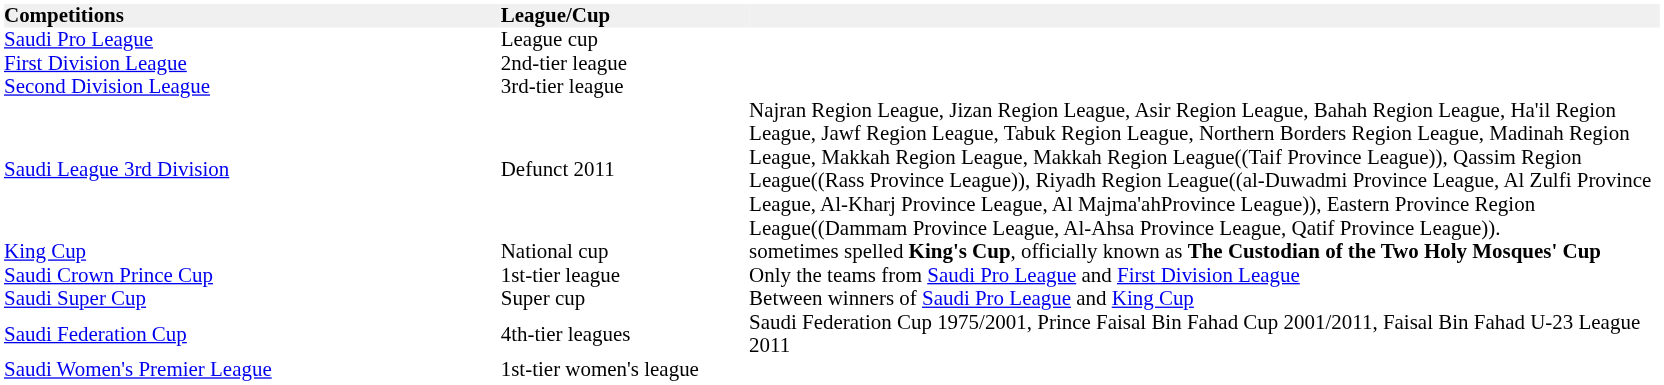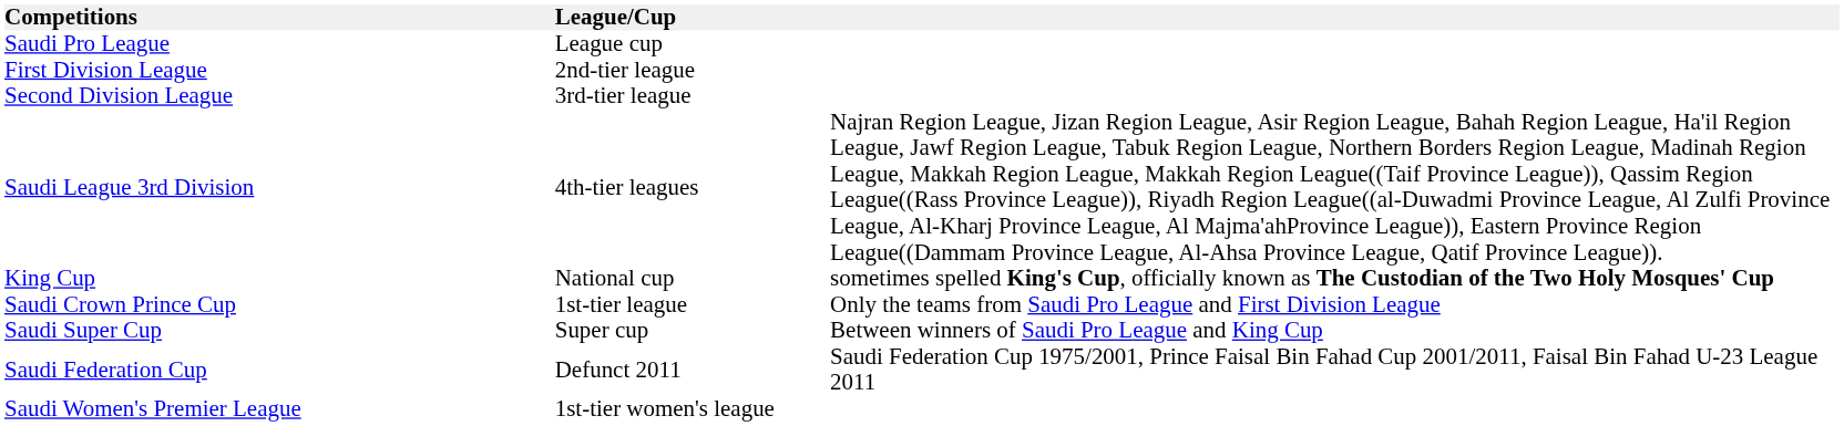Saudi League 3rd Division | League/Cup: Defunct 2011 -> 4th-tier leagues
Saudi Federation Cup | League/Cup: 4th-tier leagues -> Defunct 2011
